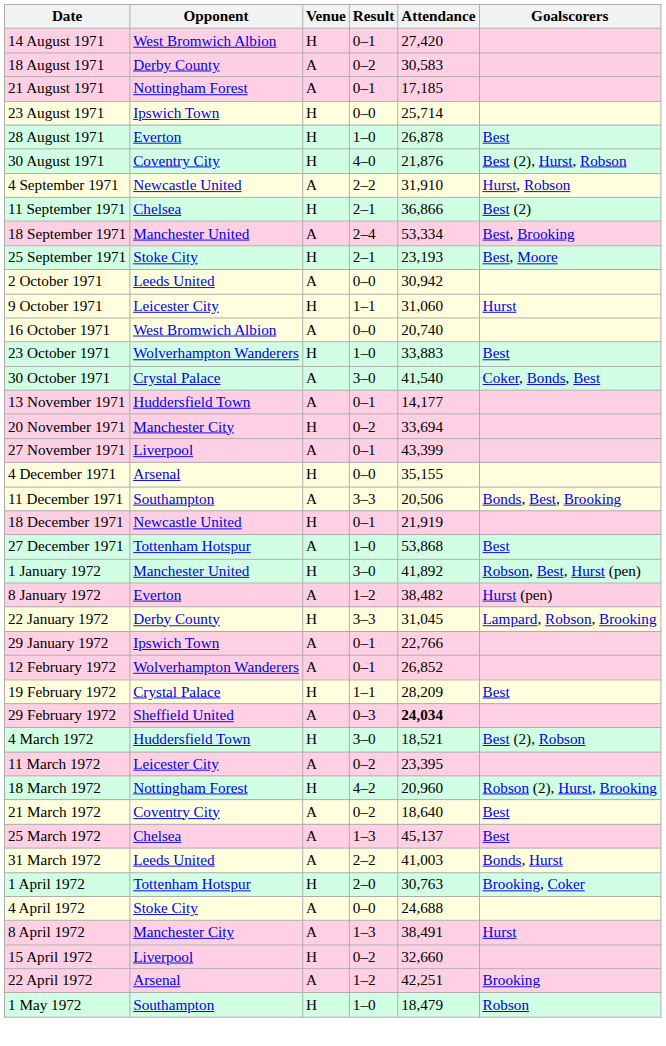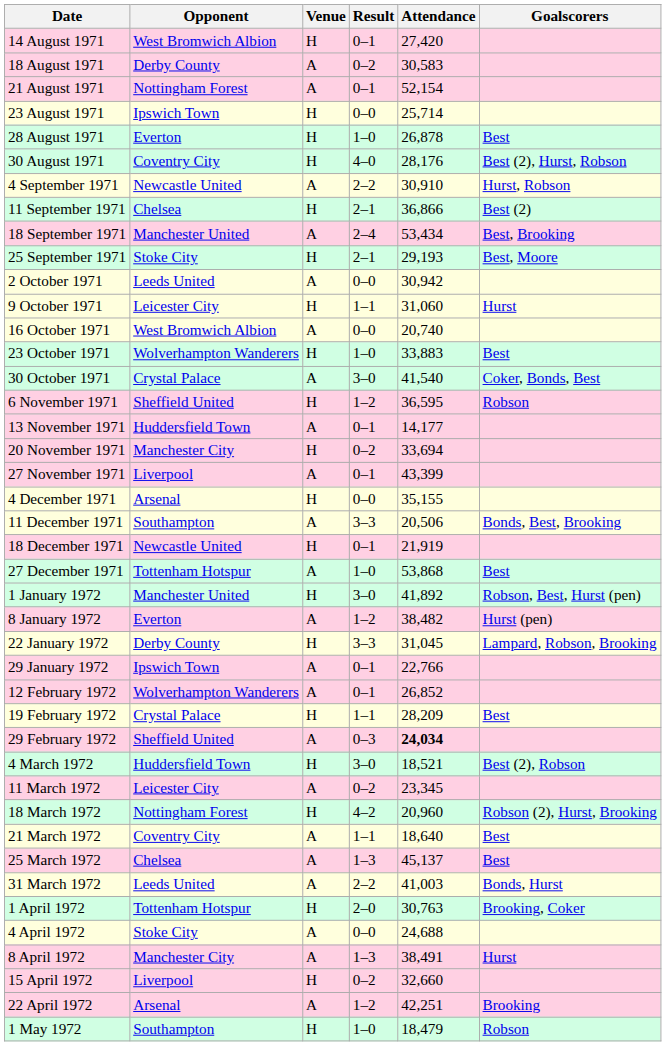21 August 1971 | Attendance: 17,185 -> 52,154
30 August 1971 | Attendance: 21,876 -> 28,176
4 September 1971 | Attendance: 31,910 -> 30,910
18 September 1971 | Attendance: 53,334 -> 53,434
25 September 1971 | Attendance: 23,193 -> 29,193
+ row: 6 November 1971 | Sheffield United | H | 1–2 | 36,595 | Robson
11 March 1972 | Attendance: 23,395 -> 23,345
21 March 1972 | Result: 0–2 -> 1–1
